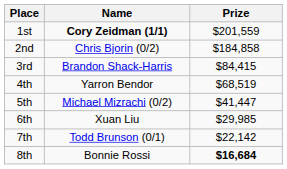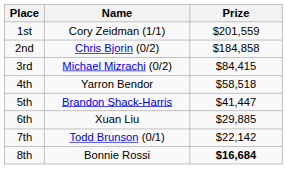1st | Name: bold -> normal
3rd | Name: Brandon Shack-Harris -> Michael Mizrachi (0/2)
4th | Prize: $68,519 -> $58,518
5th | Name: Michael Mizrachi (0/2) -> Brandon Shack-Harris
6th | Prize: $29,985 -> $29,885
